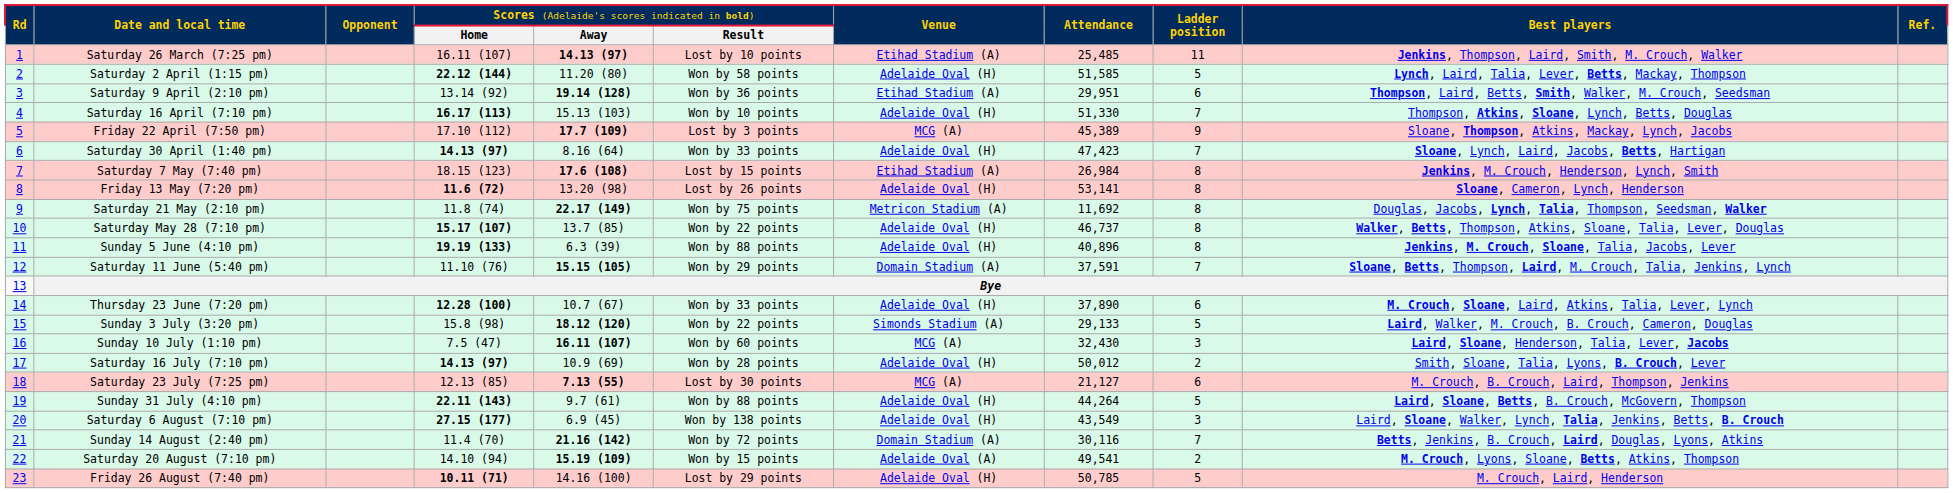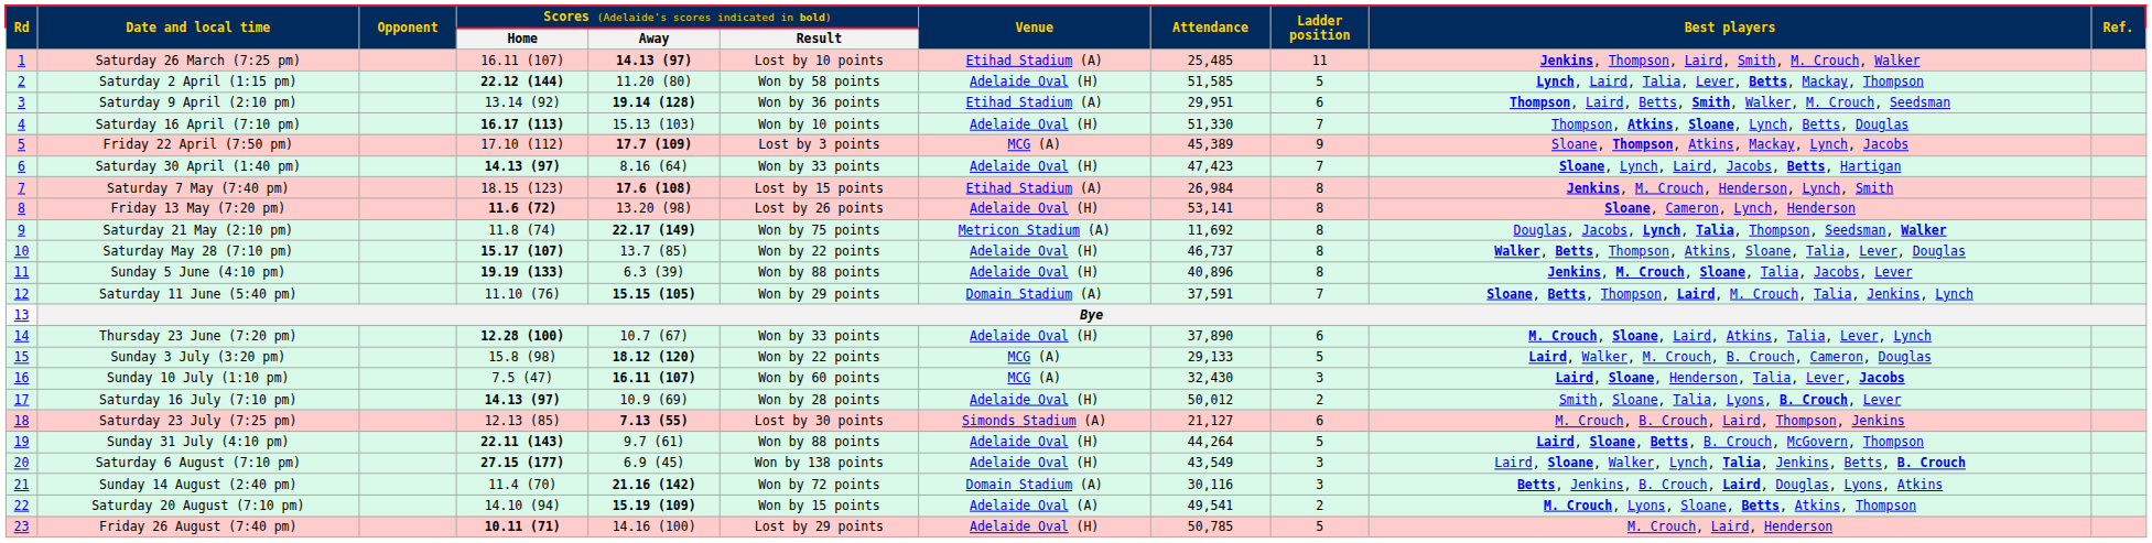Sunday 3 July (3:20 pm) | column 7: Simonds Stadium (A) -> MCG (A)
Saturday 23 July (7:25 pm) | column 7: MCG (A) -> Simonds Stadium (A)
Sunday 14 August (2:40 pm) | column 9: 7 -> 3
